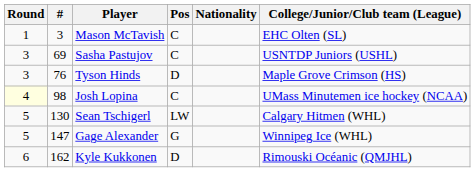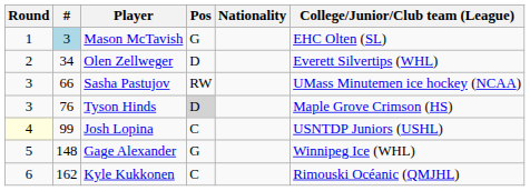Mason McTavish | #: no background -> lightblue background
Mason McTavish | Pos: C -> G
+ row: 2 | 34 | Olen Zellweger | D | Everett Silvertips (WHL)
Sasha Pastujov | #: 69 -> 66
Sasha Pastujov | Pos: C -> RW
Sasha Pastujov | College/Junior/Club team (League): USNTDP Juniors (USHL) -> UMass Minutemen ice hockey (NCAA)
Tyson Hinds | Pos: no background -> lightgrey background
Josh Lopina | #: 98 -> 99
Josh Lopina | College/Junior/Club team (League): UMass Minutemen ice hockey (NCAA) -> USNTDP Juniors (USHL)
- row: 5 | 130 | Sean Tschigerl | LW | Calgary Hitmen (WHL)
Gage Alexander | #: 147 -> 148
Kyle Kukkonen | Pos: D -> C
